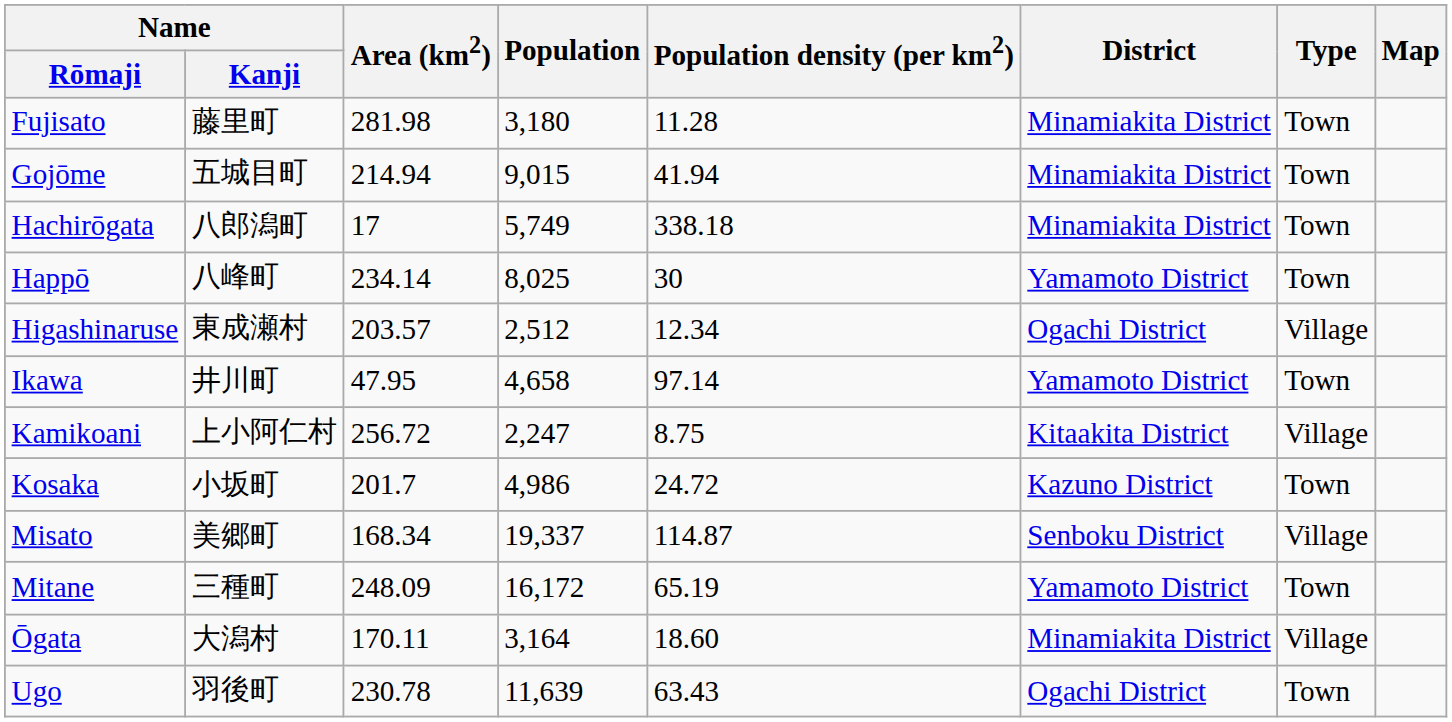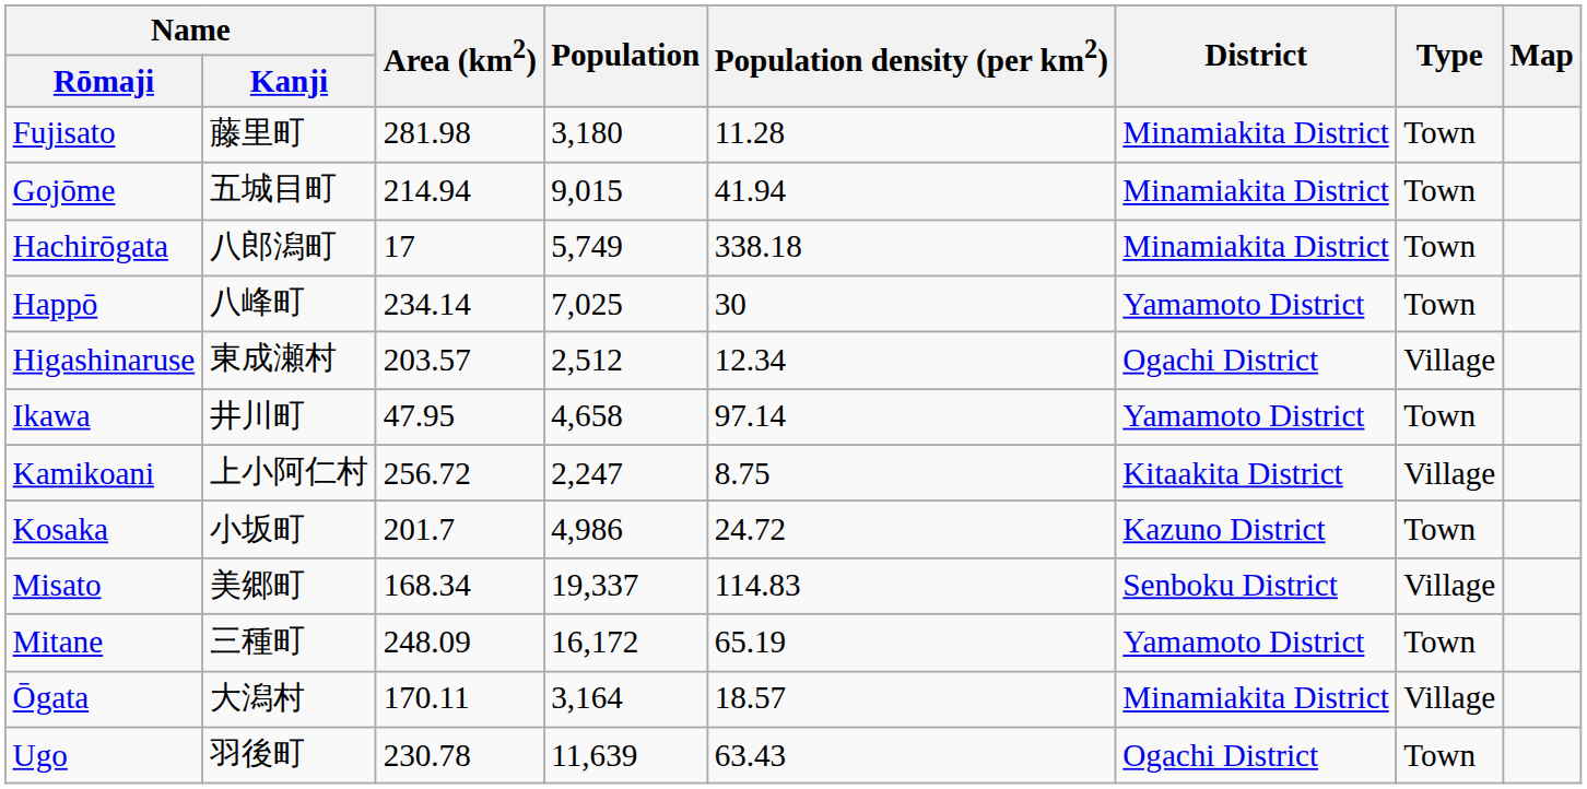Happō | Population: 8,025 -> 7,025
Misato | Population density (per km2): 114.87 -> 114.83
Ōgata | Population density (per km2): 18.60 -> 18.57
